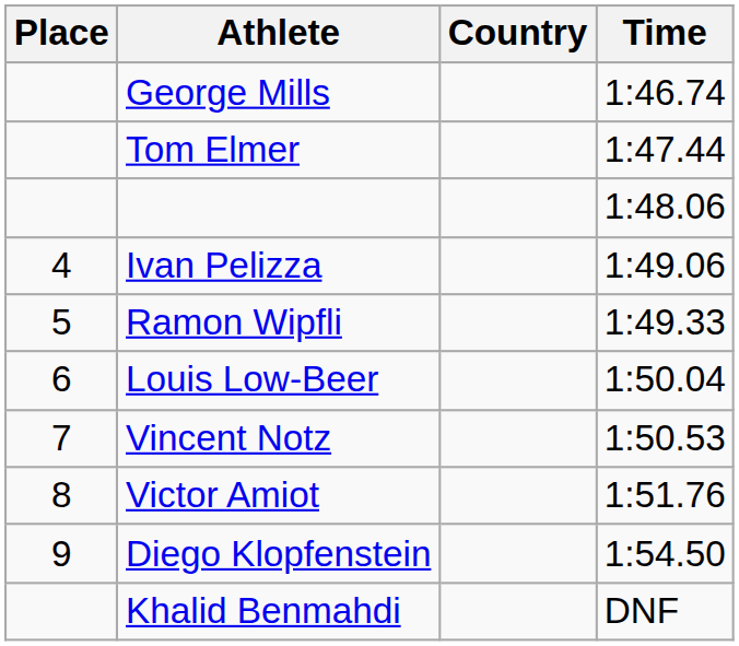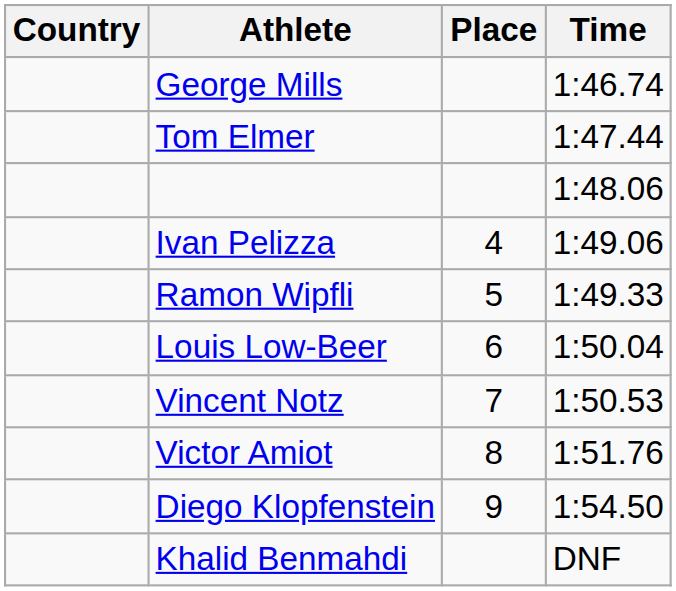columns swapped: Place <-> Country
